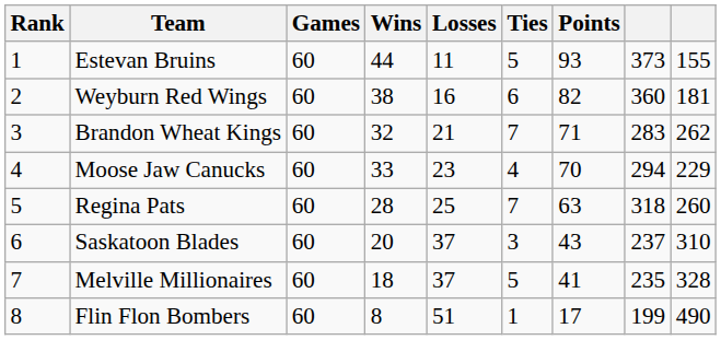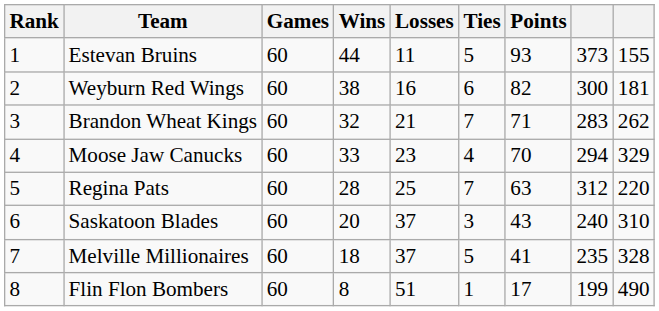Weyburn Red Wings | column 8: 360 -> 300
Moose Jaw Canucks | column 9: 229 -> 329
Regina Pats | column 8: 318 -> 312
Regina Pats | column 9: 260 -> 220
Saskatoon Blades | column 8: 237 -> 240
